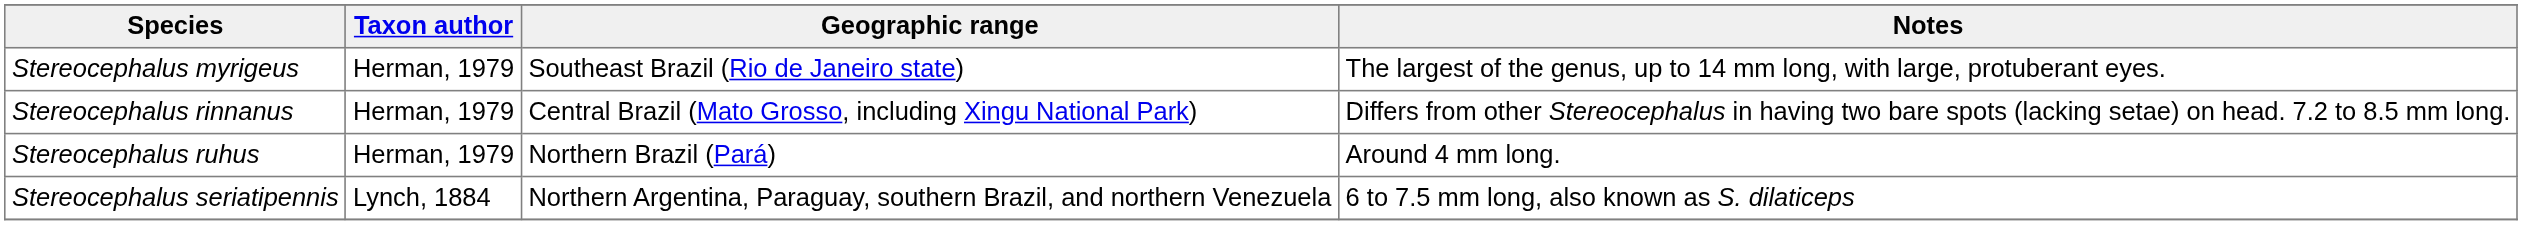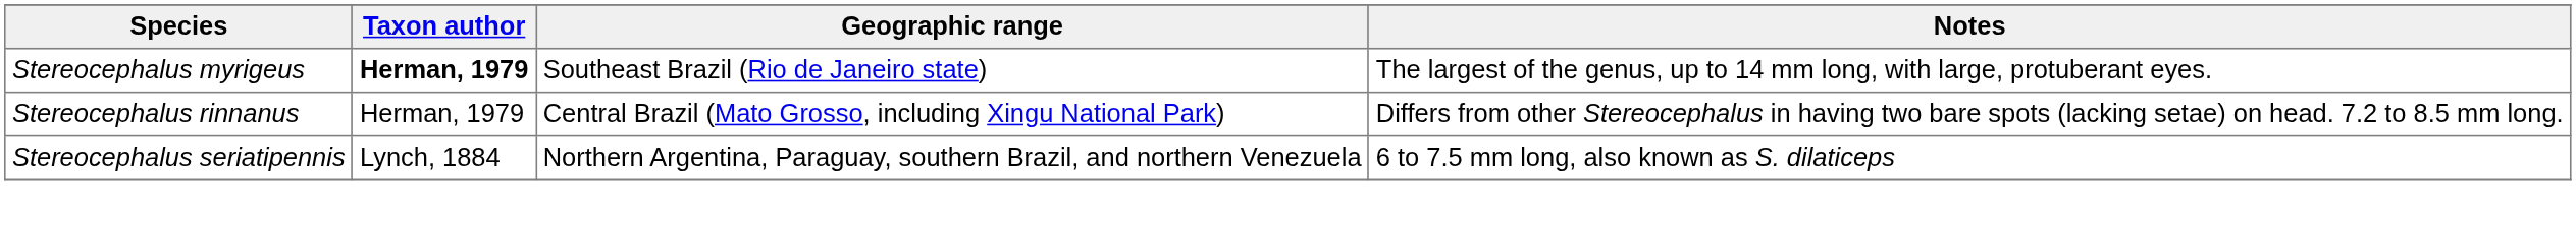Stereocephalus myrigeus | Taxon author: normal -> bold
- row: Stereocephalus ruhus | Herman, 1979 | Northern Brazil (Pará) | Around 4 mm long.
